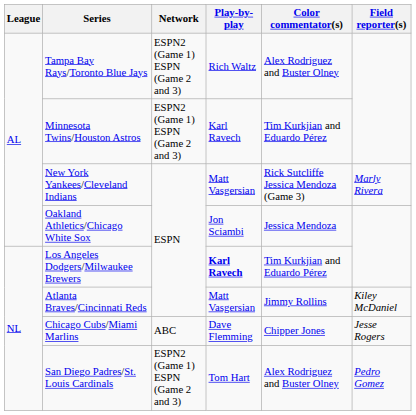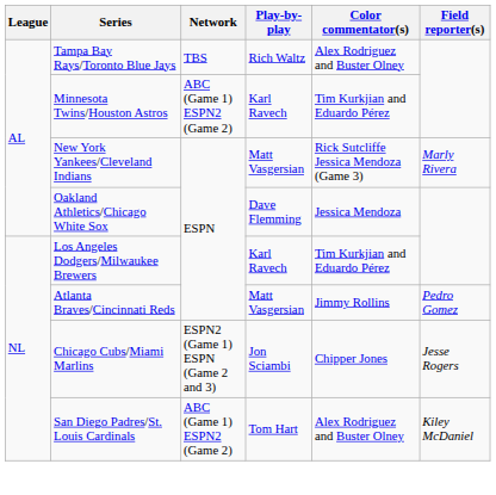Tampa Bay Rays/Toronto Blue Jays | Network: ESPN2 (Game 1) ESPN (Game 2 and 3) -> TBS
Minnesota Twins/Houston Astros | Network: ESPN2 (Game 1) ESPN (Game 2 and 3) -> ABC (Game 1) ESPN2 (Game 2)
Oakland Athletics/Chicago White Sox | Play-by-play: Jon Sciambi -> Dave Flemming
Los Angeles Dodgers/Milwaukee Brewers | Play-by-play: bold -> normal
Atlanta Braves/Cincinnati Reds | Field reporter(s): Kiley McDaniel -> Pedro Gomez
Chicago Cubs/Miami Marlins | Network: ABC -> ESPN2 (Game 1) ESPN (Game 2 and 3)
Chicago Cubs/Miami Marlins | Play-by-play: Dave Flemming -> Jon Sciambi
San Diego Padres/St. Louis Cardinals | Network: ESPN2 (Game 1) ESPN (Game 2 and 3) -> ABC (Game 1) ESPN2 (Game 2)
San Diego Padres/St. Louis Cardinals | Field reporter(s): Pedro Gomez -> Kiley McDaniel
